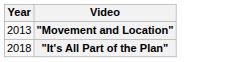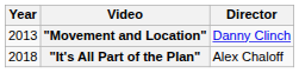+ column: Director | Danny Clinch | Alex Chaloff
